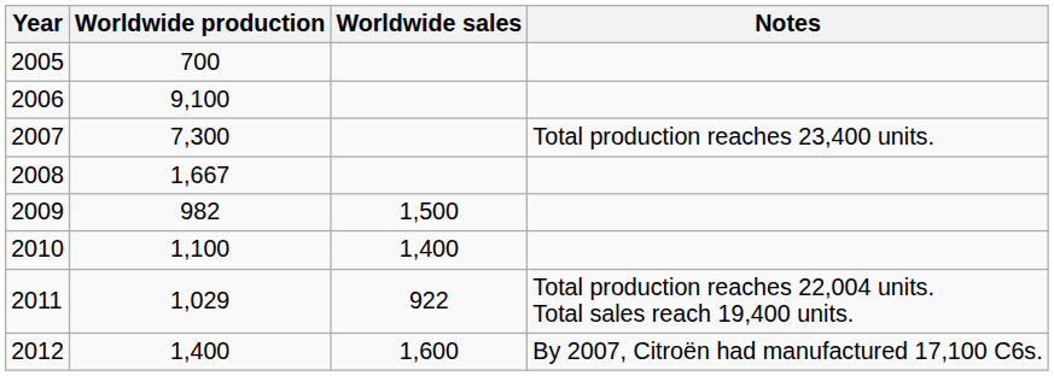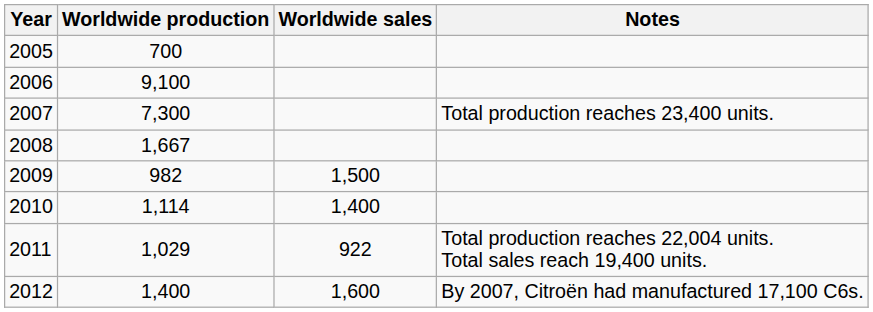2010 | Worldwide production: 1,100 -> 1,114
